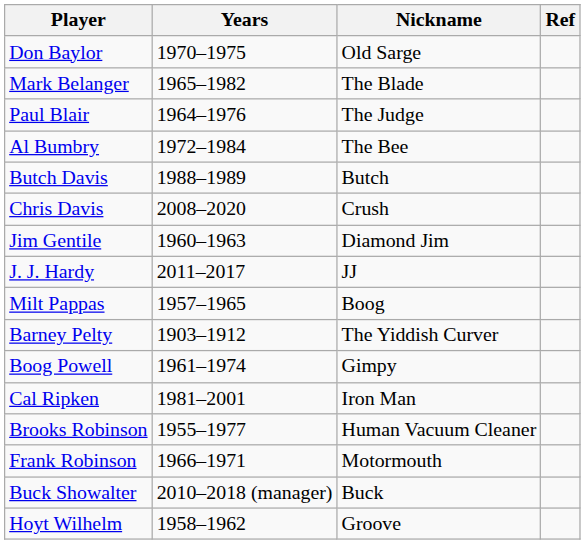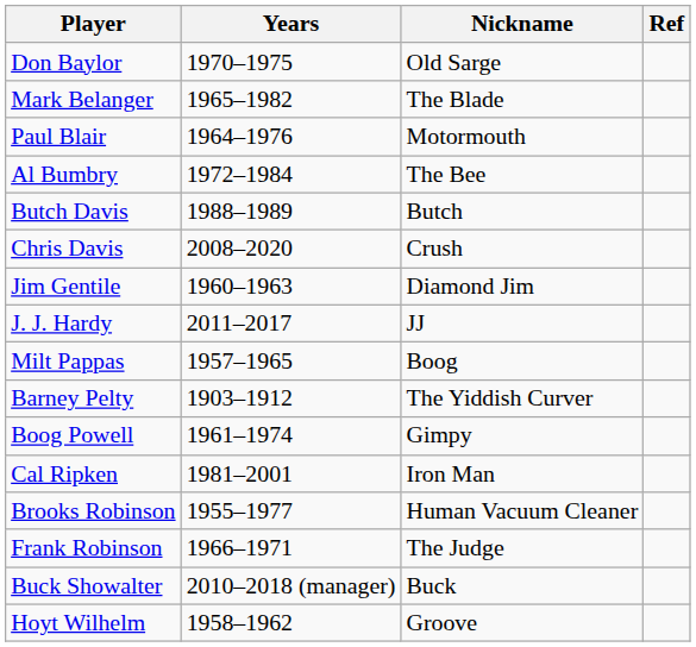Paul Blair | Nickname: The Judge -> Motormouth
Frank Robinson | Nickname: Motormouth -> The Judge
